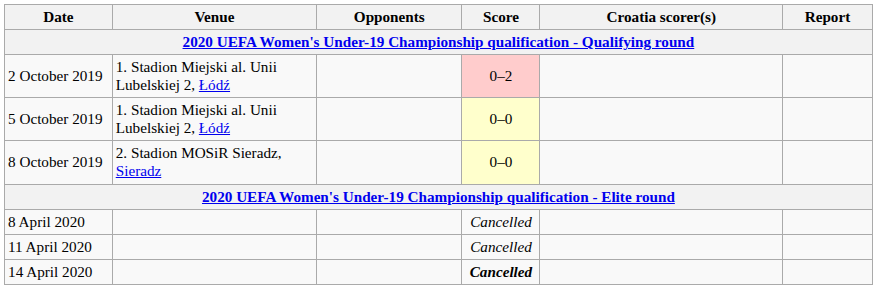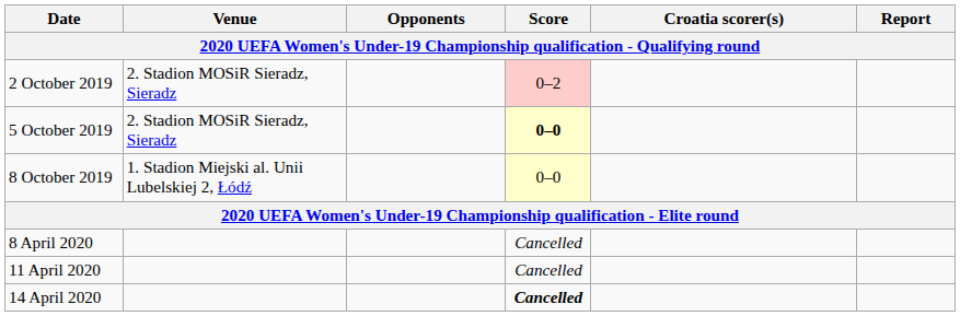2 October 2019 | Venue: 1. Stadion Miejski al. Unii Lubelskiej 2, Łódź -> 2. Stadion MOSiR Sieradz, Sieradz
5 October 2019 | Venue: 1. Stadion Miejski al. Unii Lubelskiej 2, Łódź -> 2. Stadion MOSiR Sieradz, Sieradz
5 October 2019 | Score: normal -> bold
8 October 2019 | Venue: 2. Stadion MOSiR Sieradz, Sieradz -> 1. Stadion Miejski al. Unii Lubelskiej 2, Łódź
